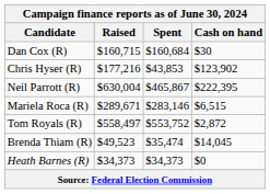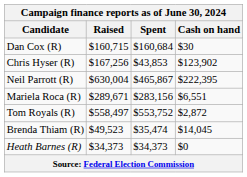Chris Hyser (R) | Raised: $177,216 -> $167,256
Mariela Roca (R) | Spent: $283,146 -> $283,156
Mariela Roca (R) | Cash on hand: $6,515 -> $6,551
